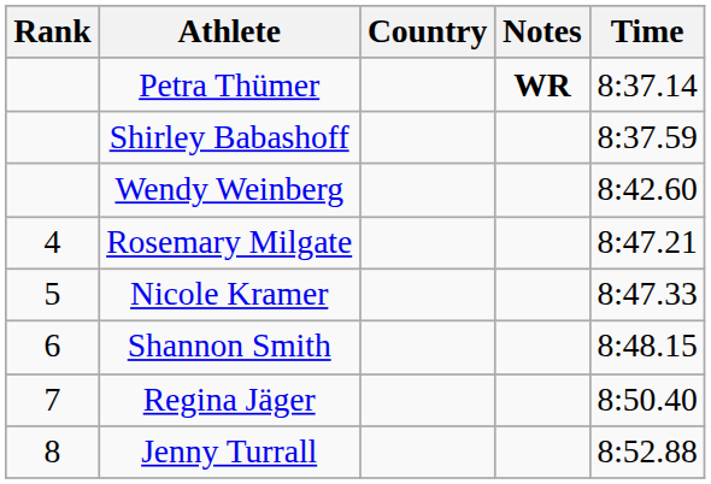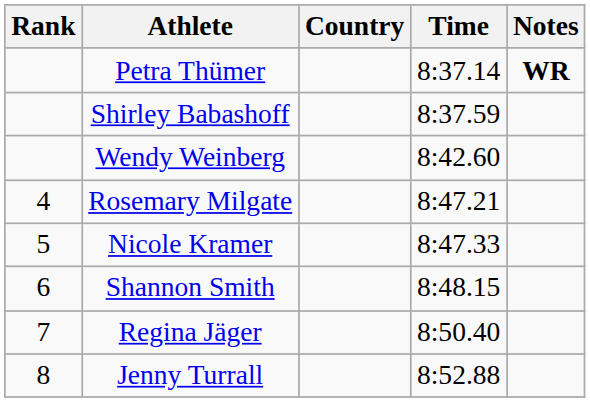columns swapped: Time <-> Notes
